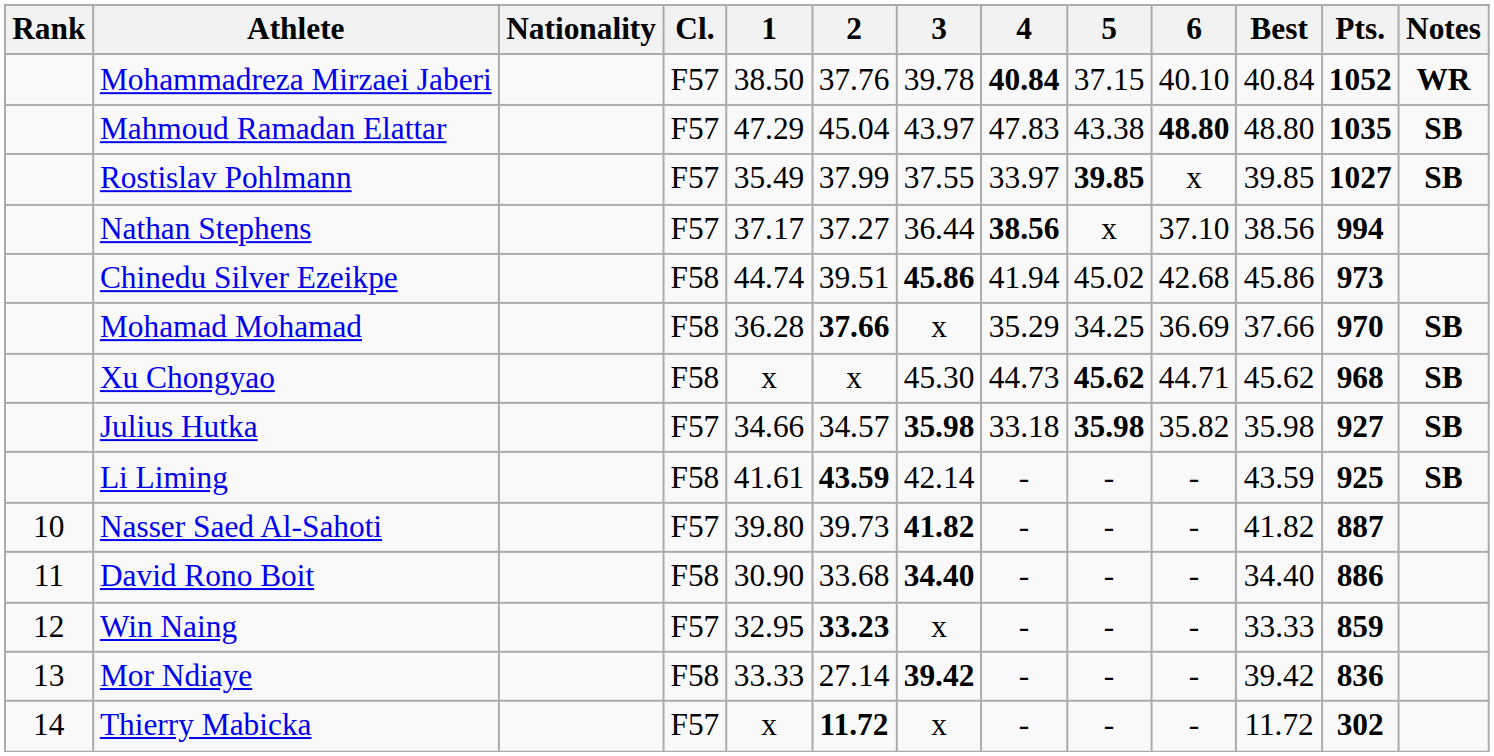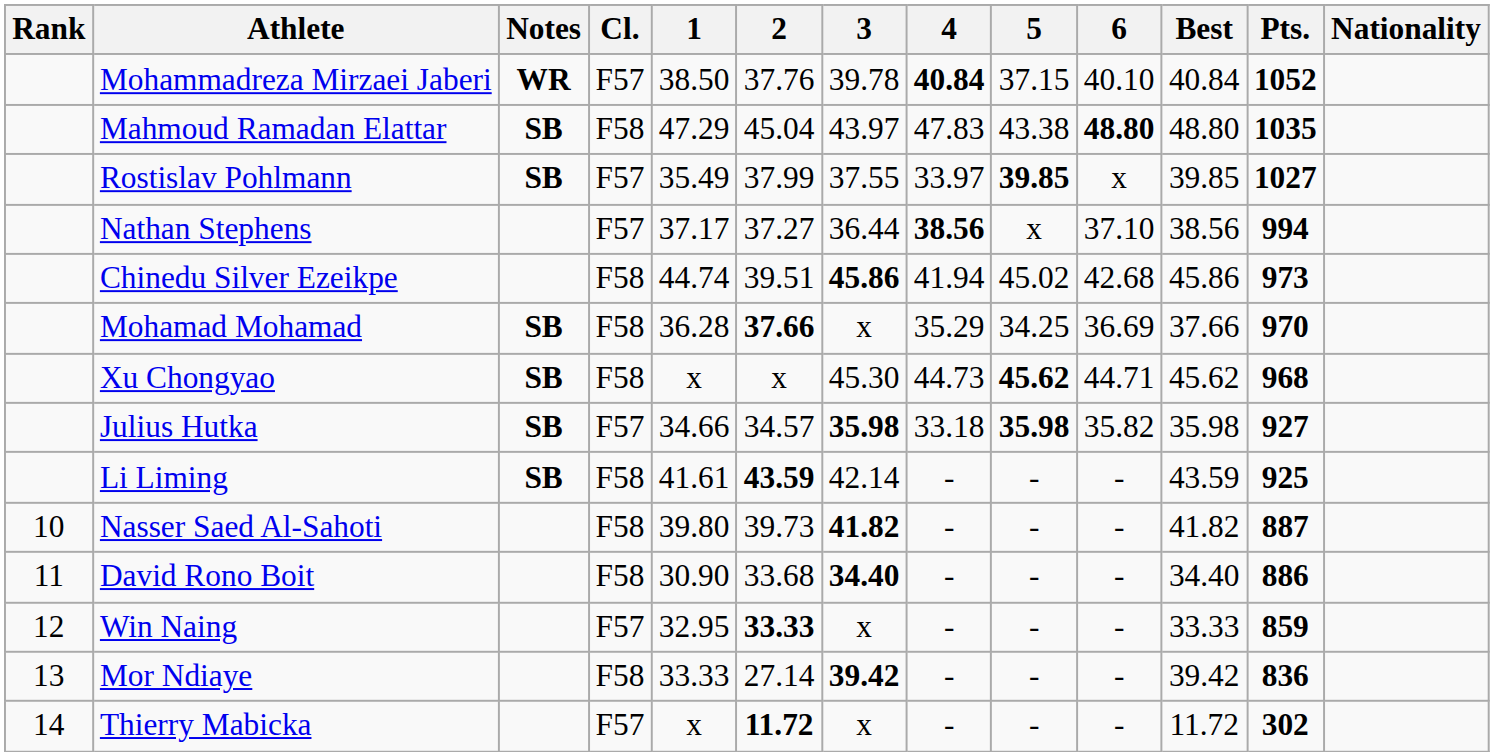columns swapped: Nationality <-> Notes
Mahmoud Ramadan Elattar | Cl.: F57 -> F58
Nasser Saed Al-Sahoti | Cl.: F57 -> F58
Win Naing | 2: 33.23 -> 33.33
